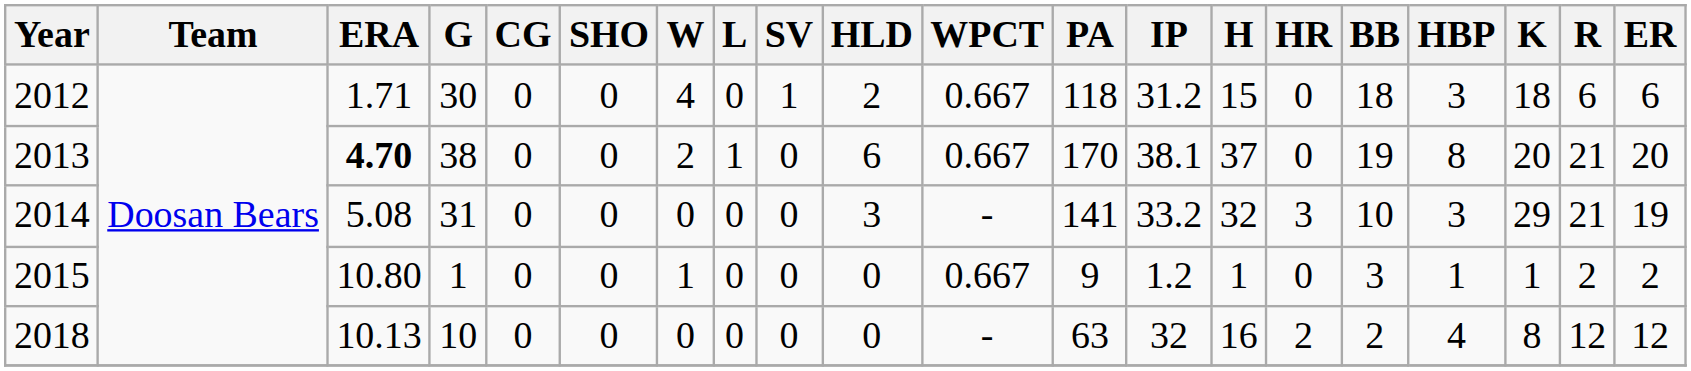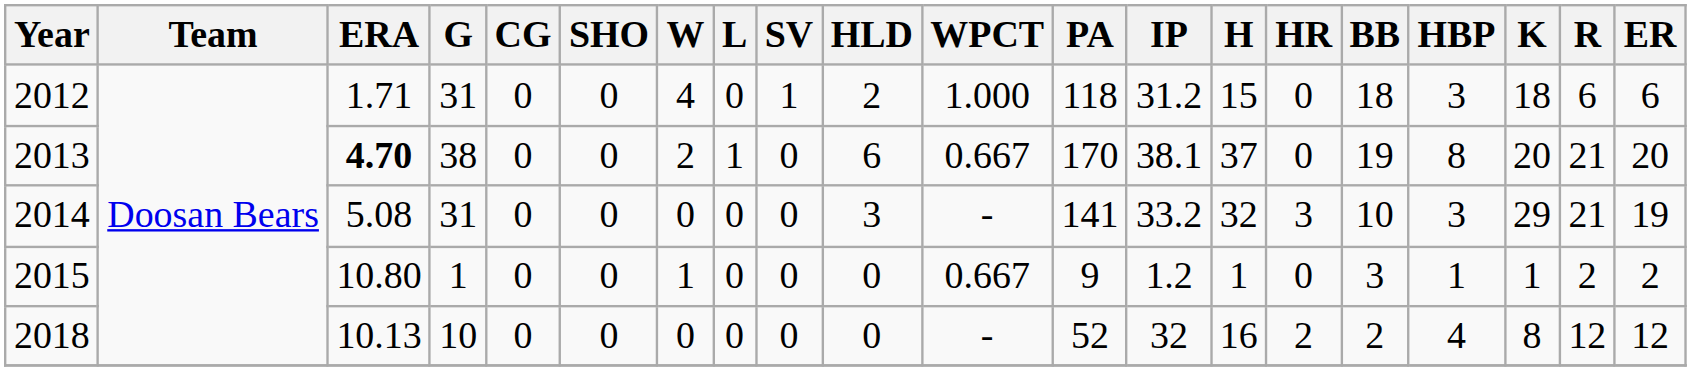2012 | G: 30 -> 31
2012 | WPCT: 0.667 -> 1.000
2018 | PA: 63 -> 52
